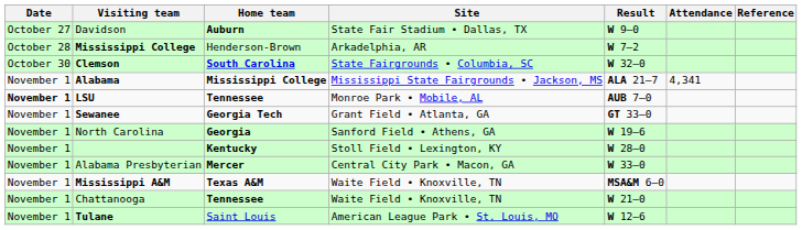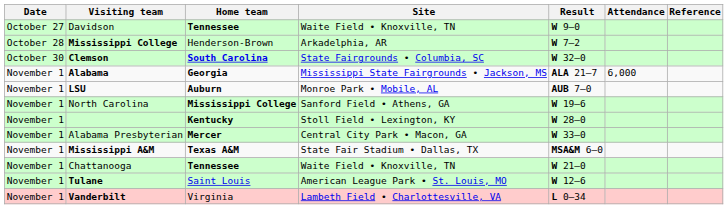Davidson | Home team: Auburn -> Tennessee
Davidson | Site: State Fair Stadium • Dallas, TX -> Waite Field • Knoxville, TN
Alabama | Home team: Mississippi College -> Georgia
Alabama | Attendance: 4,341 -> 6,000
LSU | Date: bold -> normal
LSU | Home team: Tennessee -> Auburn
- row: November 1 | Sewanee | Georgia Tech | Grant Field • Atlanta, GA | GT 33–0
North Carolina | Home team: Georgia -> Mississippi College
Mississippi A&M | Site: Waite Field • Knoxville, TN -> State Fair Stadium • Dallas, TX
+ row: November 1 | Vanderbilt | Virginia | Lambeth Field • Charlottesville, VA | L 0–34
